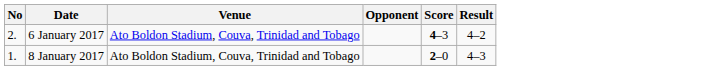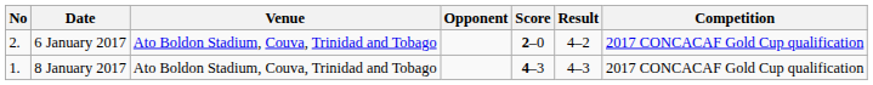+ column: Competition | 2017 CONCACAF Gold Cup qualification | 2017 CONCACAF Gold Cup qualification
6 January 2017 | Score: 4–3 -> 2–0
8 January 2017 | Score: 2–0 -> 4–3
